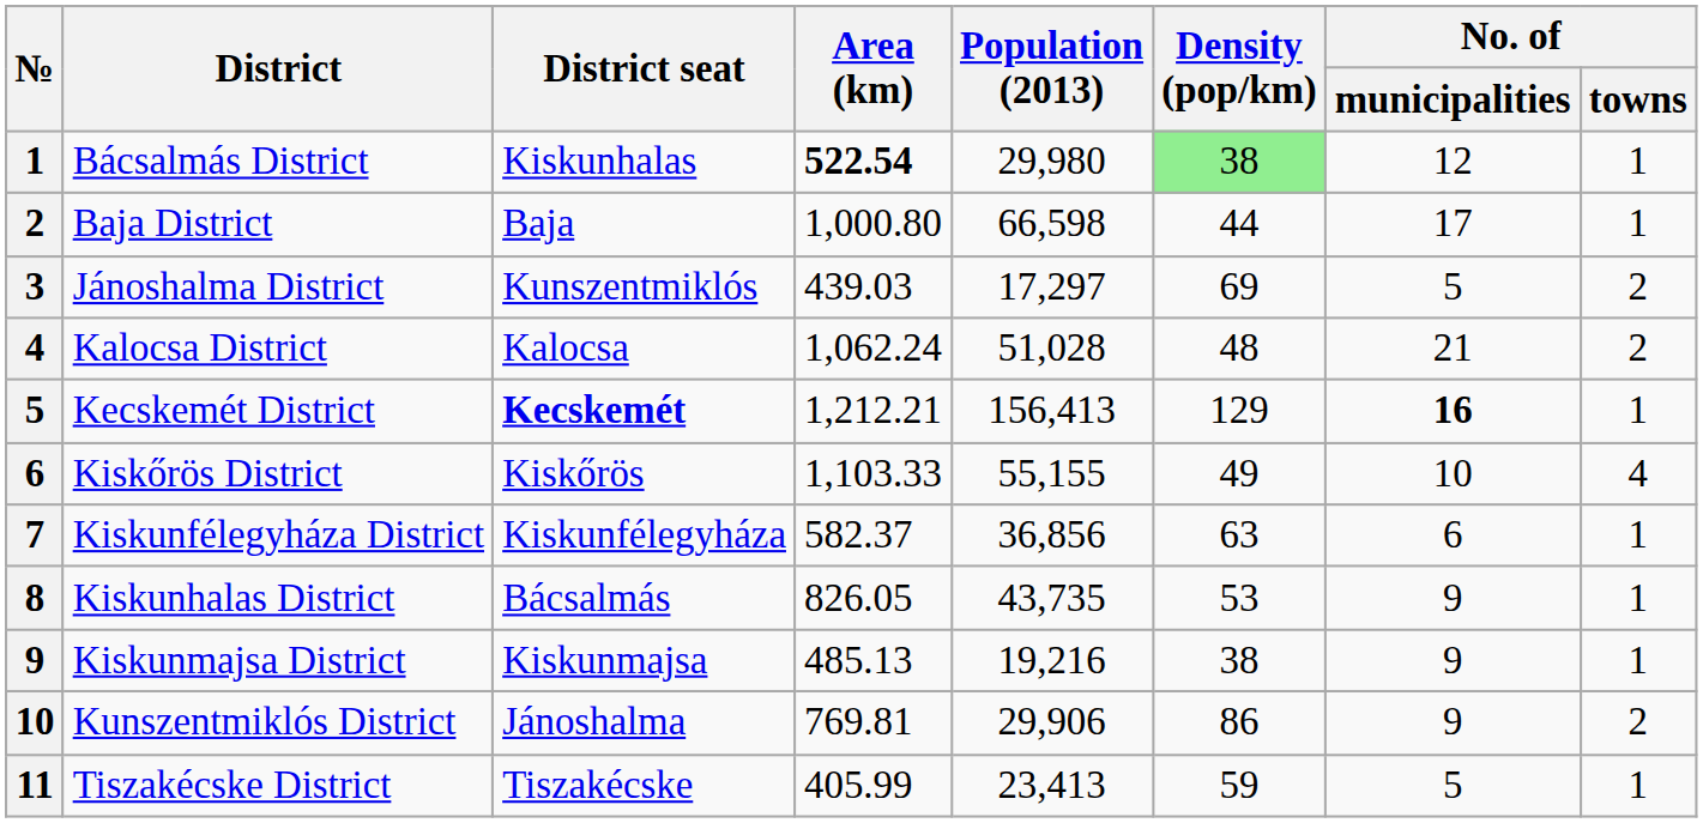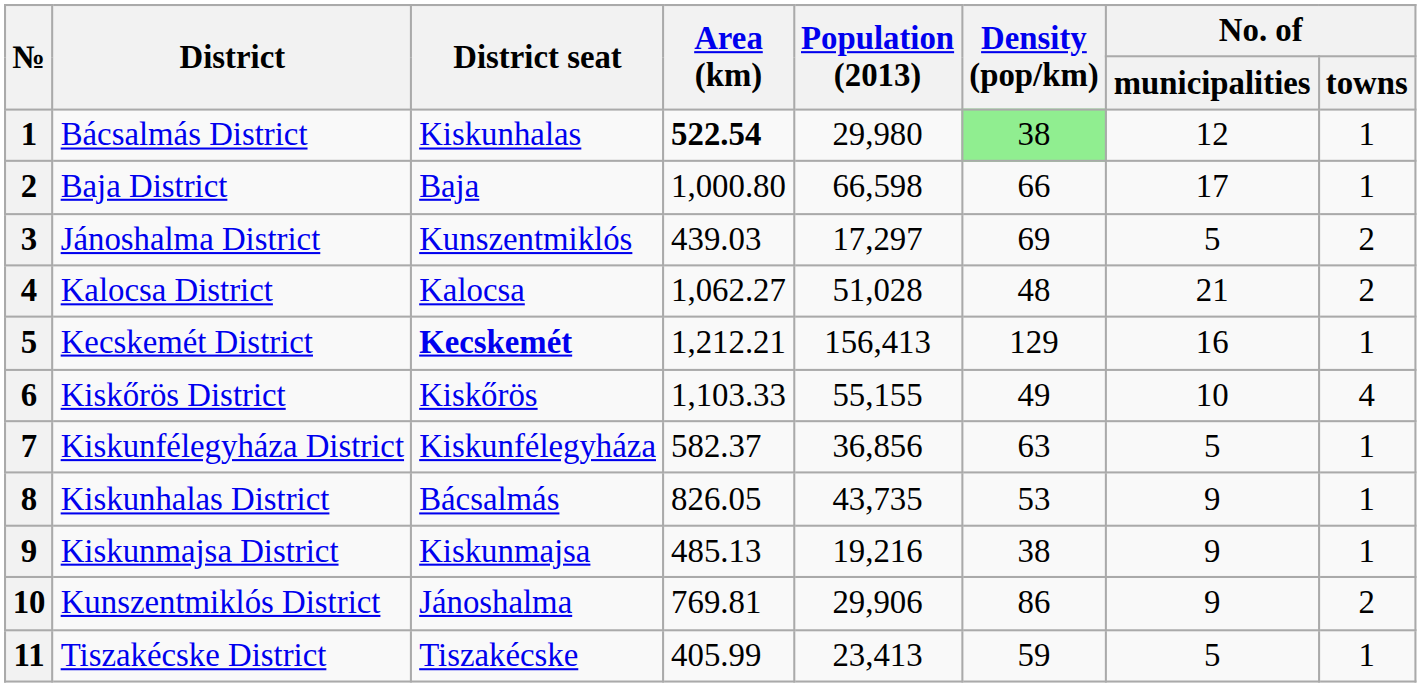Baja District | Density (pop/km): 44 -> 66
Kalocsa District | Area (km): 1,062.24 -> 1,062.27
Kecskemét District | No. of / municipalities: bold -> normal
Kiskunfélegyháza District | No. of / municipalities: 6 -> 5
